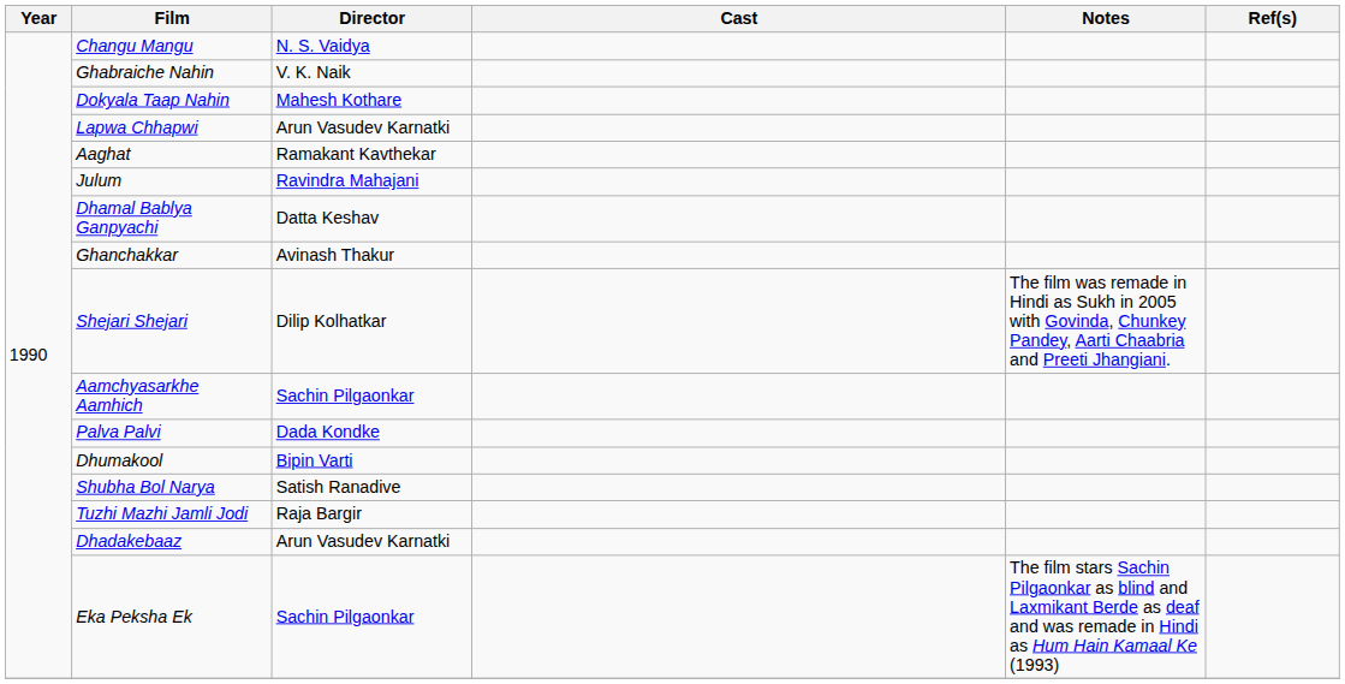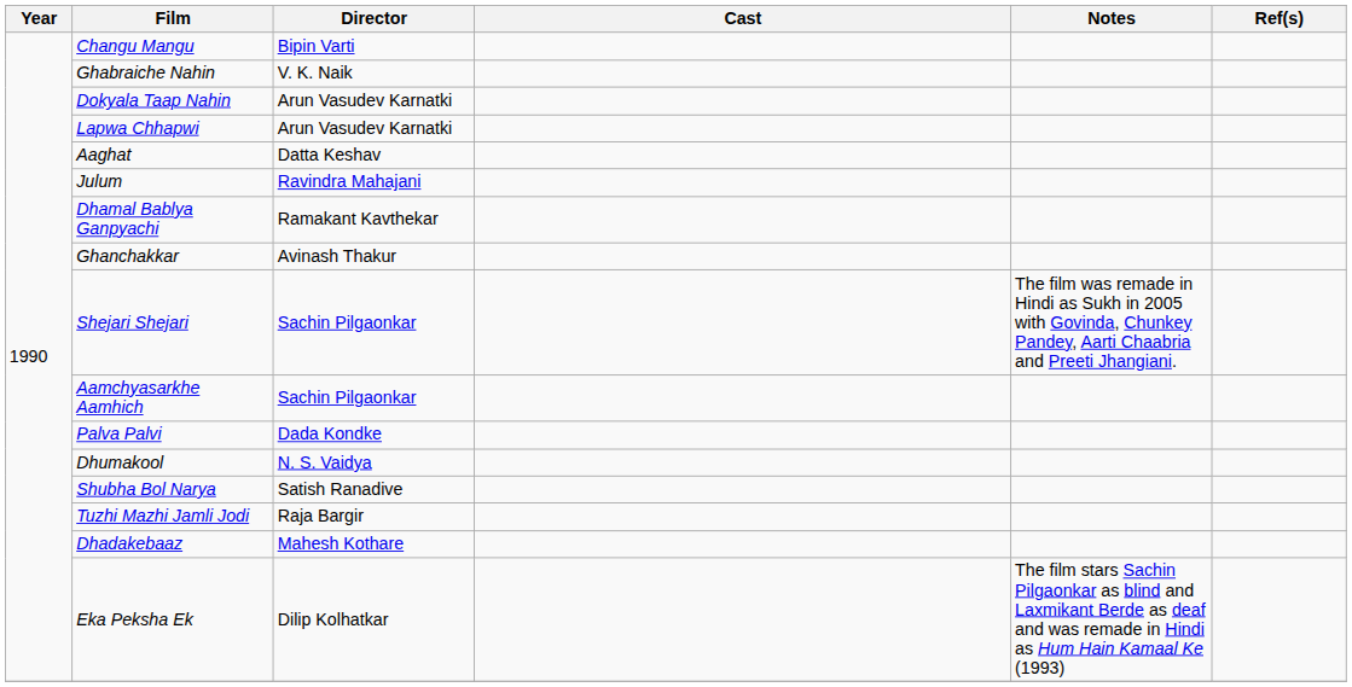Changu Mangu | Director: N. S. Vaidya -> Bipin Varti
Dokyala Taap Nahin | Director: Mahesh Kothare -> Arun Vasudev Karnatki
Aaghat | Director: Ramakant Kavthekar -> Datta Keshav
Dhamal Bablya Ganpyachi | Director: Datta Keshav -> Ramakant Kavthekar
Shejari Shejari | Director: Dilip Kolhatkar -> Sachin Pilgaonkar
Dhumakool | Director: Bipin Varti -> N. S. Vaidya
Dhadakebaaz | Director: Arun Vasudev Karnatki -> Mahesh Kothare
Eka Peksha Ek | Director: Sachin Pilgaonkar -> Dilip Kolhatkar
